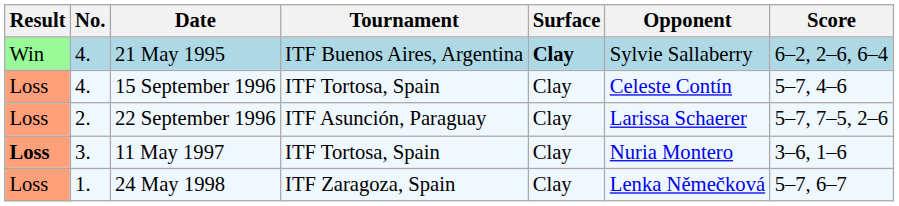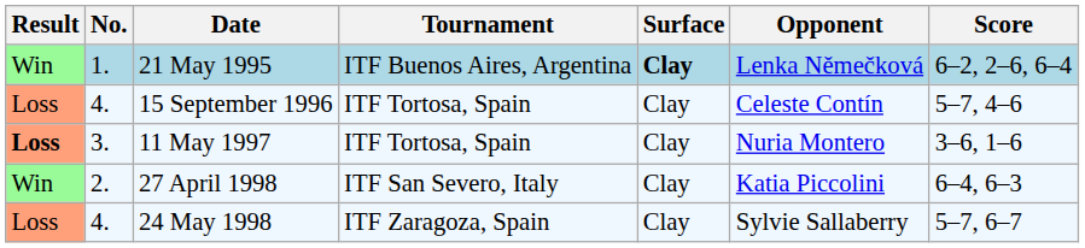21 May 1995 | No.: 4. -> 1.
21 May 1995 | Opponent: Sylvie Sallaberry -> Lenka Němečková
- row: Loss | 2. | 22 September 1996 | ITF Asunción, Paraguay | Clay | Larissa Schaerer | 5–7, 7–5, 2–6
+ row: Win | 2. | 27 April 1998 | ITF San Severo, Italy | Clay | Katia Piccolini | 6–4, 6–3
24 May 1998 | No.: 1. -> 4.
24 May 1998 | Opponent: Lenka Němečková -> Sylvie Sallaberry
